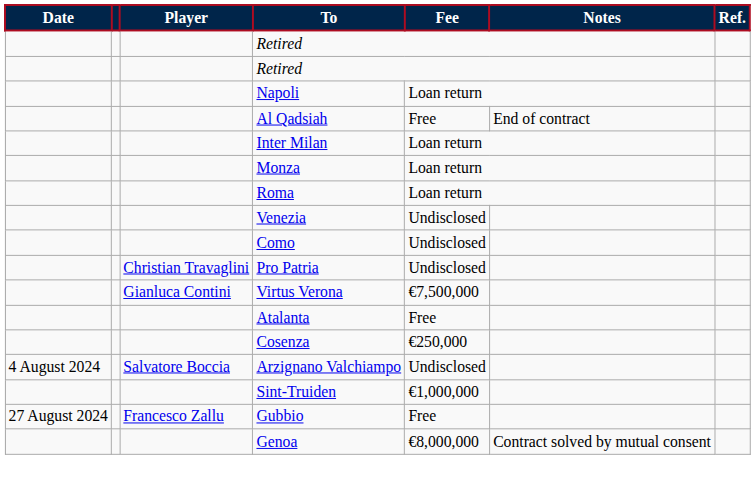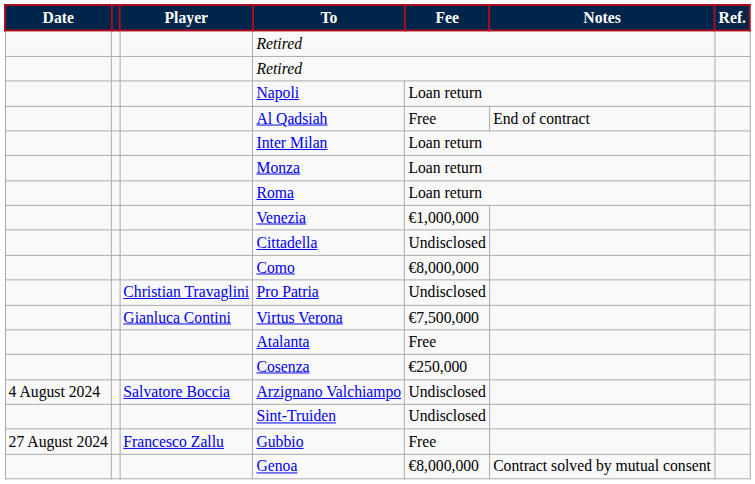Venezia | Fee: Undisclosed -> €1,000,000
+ row: Cittadella | Undisclosed
Como | Fee: Undisclosed -> €8,000,000
Sint-Truiden | Fee: €1,000,000 -> Undisclosed
